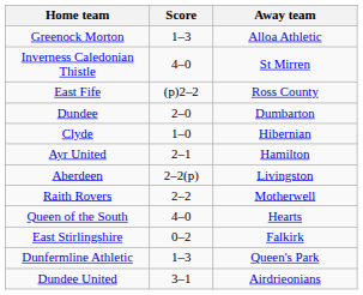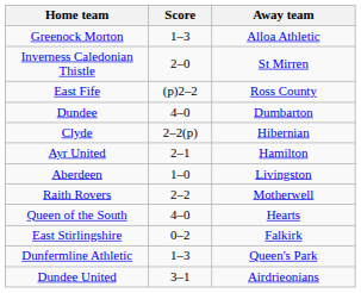Inverness Caledonian Thistle | Score: 4–0 -> 2–0
Dundee | Score: 2–0 -> 4–0
Clyde | Score: 1–0 -> 2–2(p)
Aberdeen | Score: 2–2(p) -> 1–0
